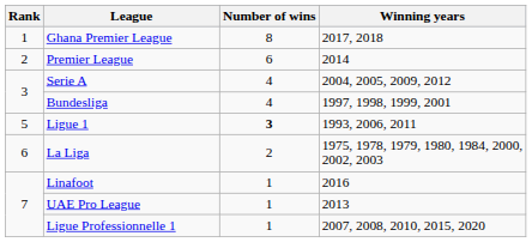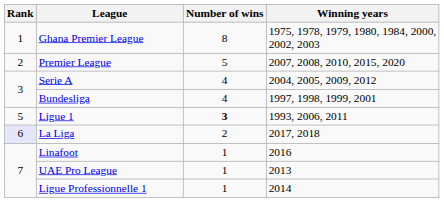Ghana Premier League | Winning years: 2017, 2018 -> 1975, 1978, 1979, 1980, 1984, 2000, 2002, 2003
Premier League | Number of wins: 6 -> 5
Premier League | Winning years: 2014 -> 2007, 2008, 2010, 2015, 2020
La Liga | Rank: no background -> lavender background
La Liga | Winning years: 1975, 1978, 1979, 1980, 1984, 2000, 2002, 2003 -> 2017, 2018
Ligue Professionnelle 1 | Winning years: 2007, 2008, 2010, 2015, 2020 -> 2014
